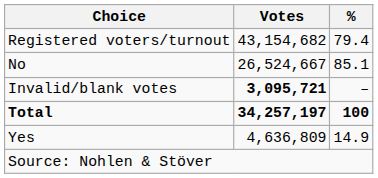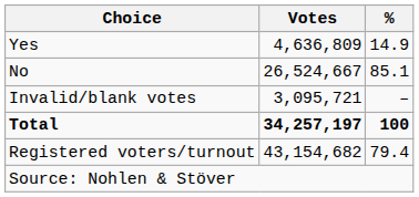rows swapped: Yes <-> Registered voters/turnout
Invalid/blank votes | Votes: bold -> normal
